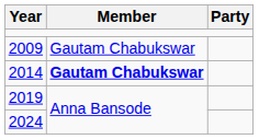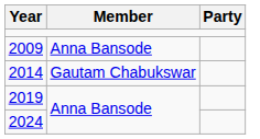2009 | Member: Gautam Chabukswar -> Anna Bansode
2014 | Member: bold -> normal
